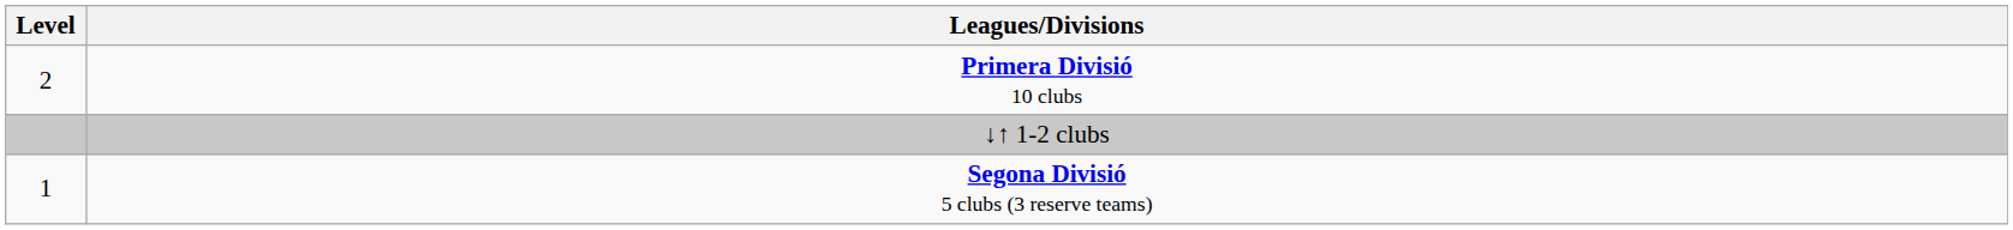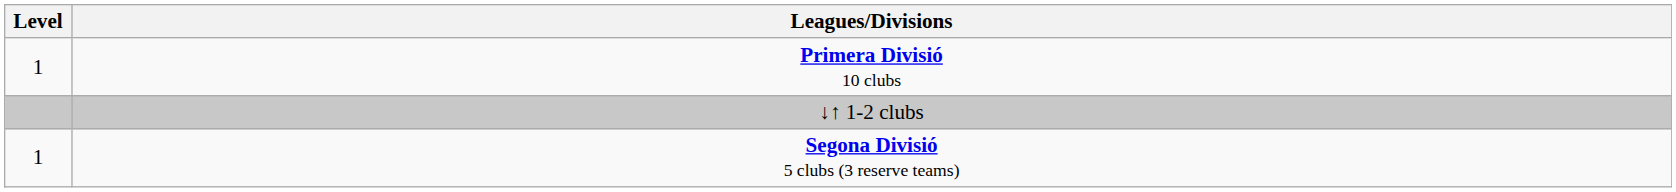Primera Divisió 10 clubs | Level: 2 -> 1
